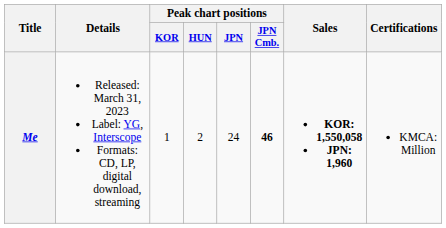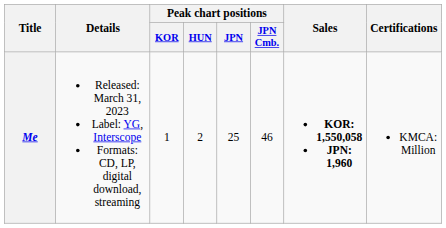Me | Peak chart positions / JPN: 24 -> 25
Me | Peak chart positions / JPN Cmb.: bold -> normal
